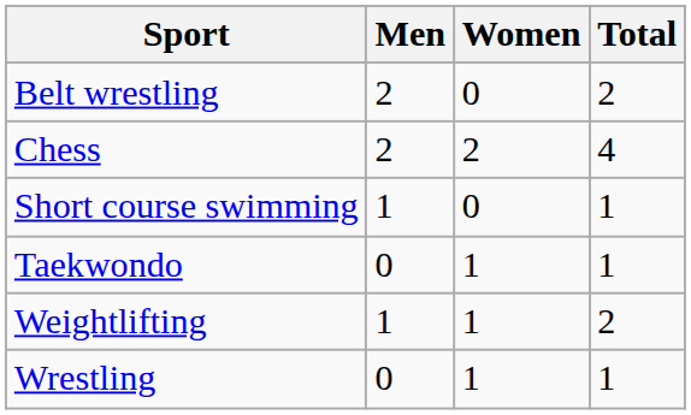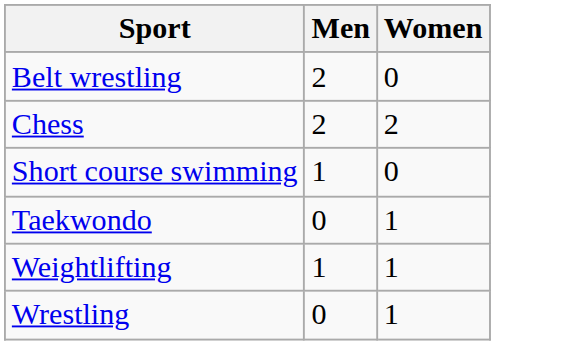- column: Total | 2 | 4 | 1 | 1 | 2 | 1
